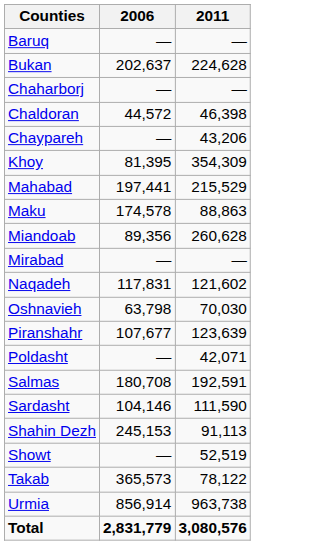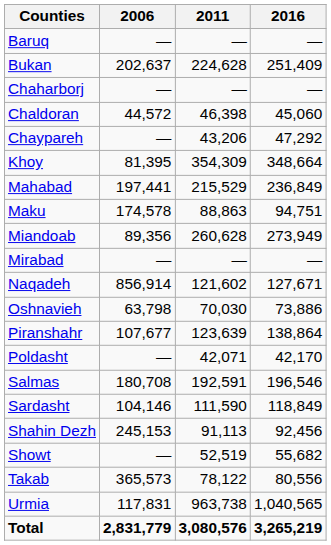+ column: 2016 | — | 251,409 | — | 45,060 | 47,292 | 348,664 | 236,849 | 94,751 | 273,949 | — | 127,671 | 73,886 | 138,864 | 42,170 | 196,546 | 118,849 | 92,456 | 55,682 | 80,556 | 1,040,565 | 3,265,219
Naqadeh | 2006: 117,831 -> 856,914
Urmia | 2006: 856,914 -> 117,831
